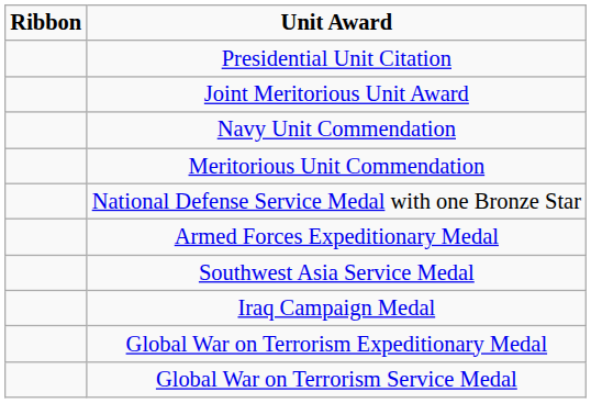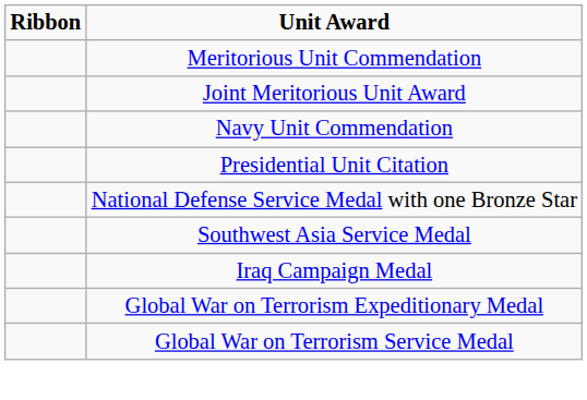rows swapped: Presidential Unit Citation <-> Meritorious Unit Commendation
- row: Armed Forces Expeditionary Medal
